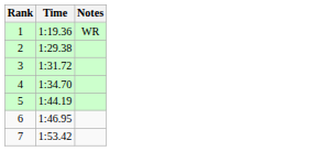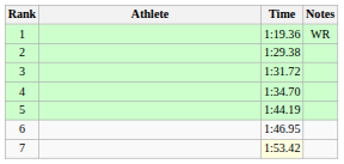+ column: Athlete
7 | Time: no background -> lightyellow background
